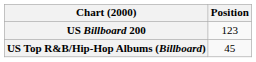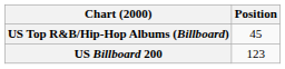rows swapped: US Billboard 200 <-> US Top R&B/Hip-Hop Albums (Billboard)
